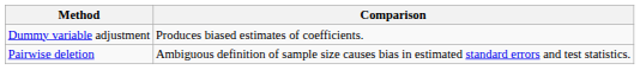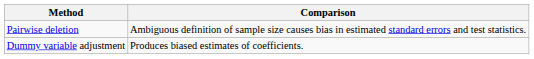rows swapped: Pairwise deletion <-> Dummy variable adjustment
